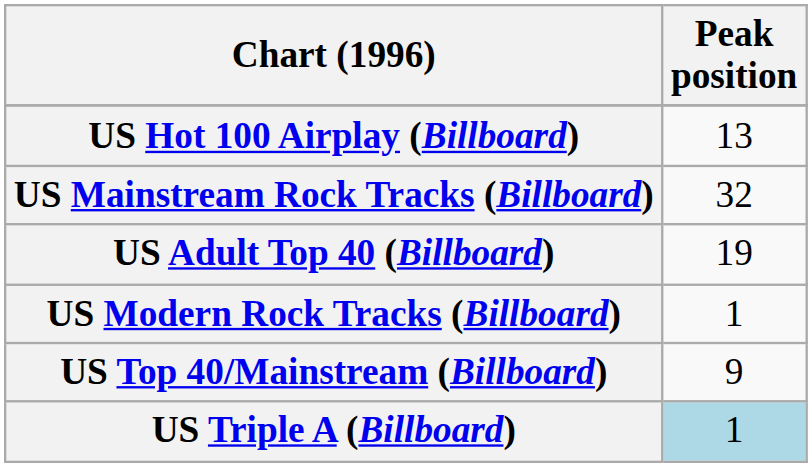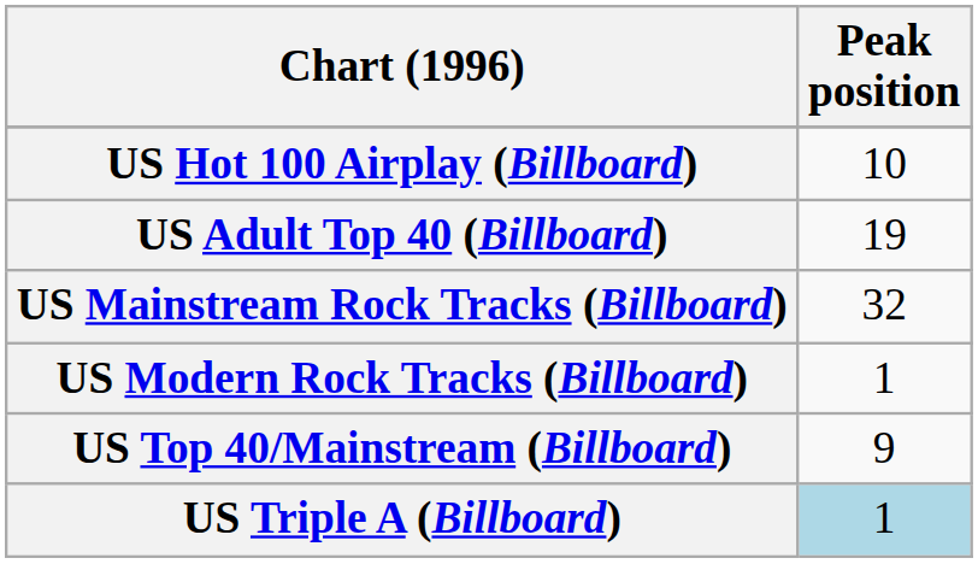US Hot 100 Airplay (Billboard) | Peak position: 13 -> 10
rows swapped: US Adult Top 40 (Billboard) <-> US Mainstream Rock Tracks (Billboard)
